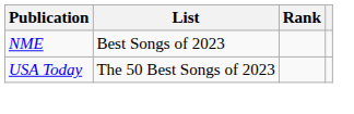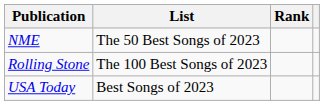NME | List: Best Songs of 2023 -> The 50 Best Songs of 2023
+ row: Rolling Stone | The 100 Best Songs of 2023
USA Today | List: The 50 Best Songs of 2023 -> Best Songs of 2023
